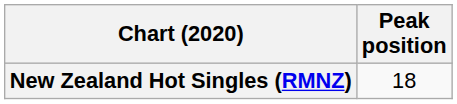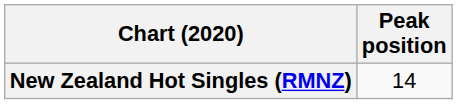New Zealand Hot Singles (RMNZ) | Peak position: 18 -> 14
